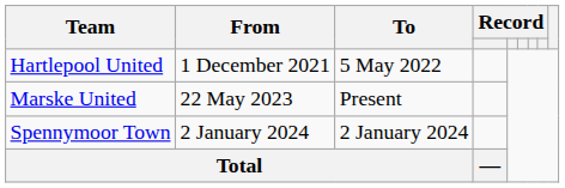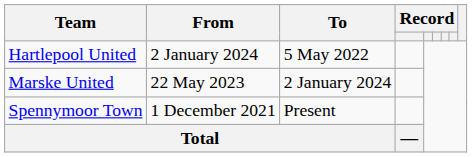Hartlepool United | From: 1 December 2021 -> 2 January 2024
Marske United | To: Present -> 2 January 2024
Spennymoor Town | From: 2 January 2024 -> 1 December 2021
Spennymoor Town | To: 2 January 2024 -> Present
